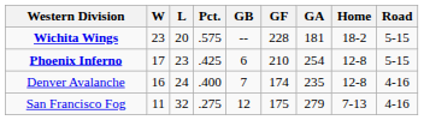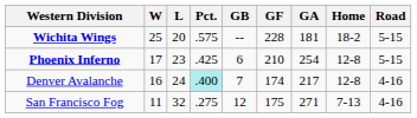Wichita Wings | W: 23 -> 25
Denver Avalanche | Pct.: no background -> paleturquoise background
Denver Avalanche | GA: 235 -> 217
San Francisco Fog | GA: 279 -> 271
